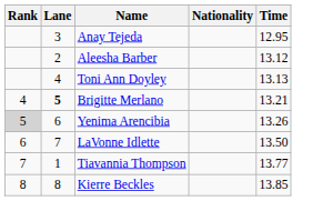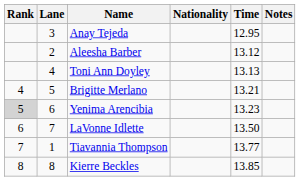+ column: Notes
Brigitte Merlano | Lane: bold -> normal
Yenima Arencibia | Time: 13.26 -> 13.23
